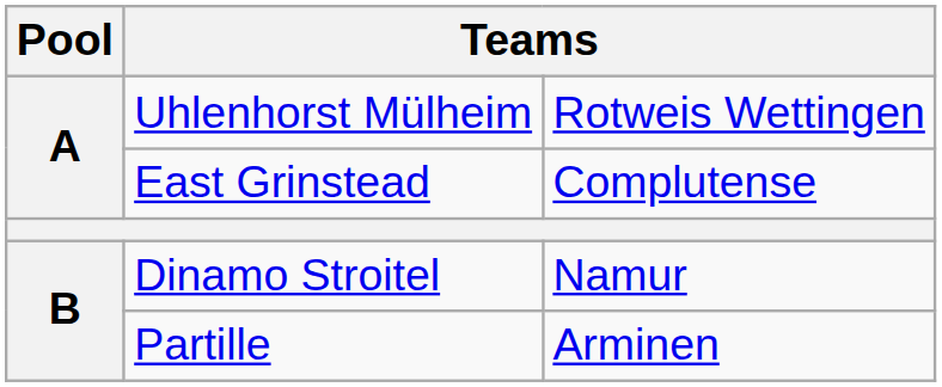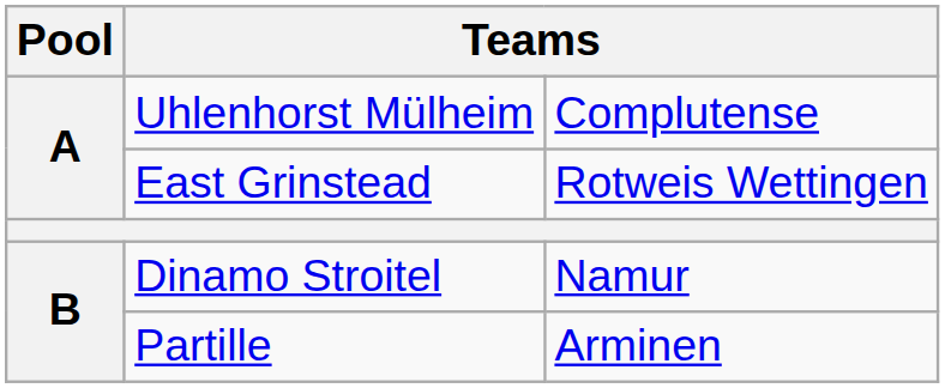Uhlenhorst Mülheim | column 3: Rotweis Wettingen -> Complutense
East Grinstead | column 3: Complutense -> Rotweis Wettingen
